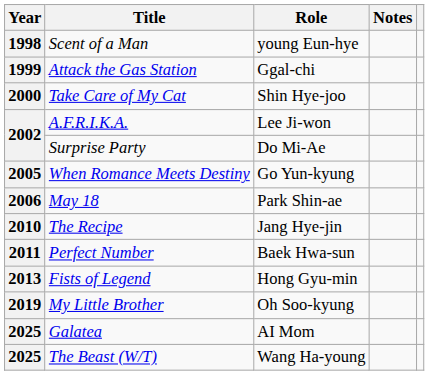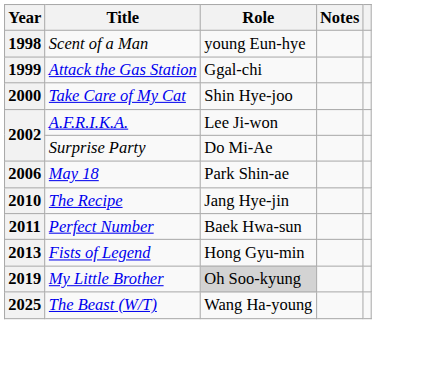- row: 2005 | When Romance Meets Destiny | Go Yun-kyung
My Little Brother | Role: no background -> lightgrey background
- row: 2025 | Galatea | AI Mom
